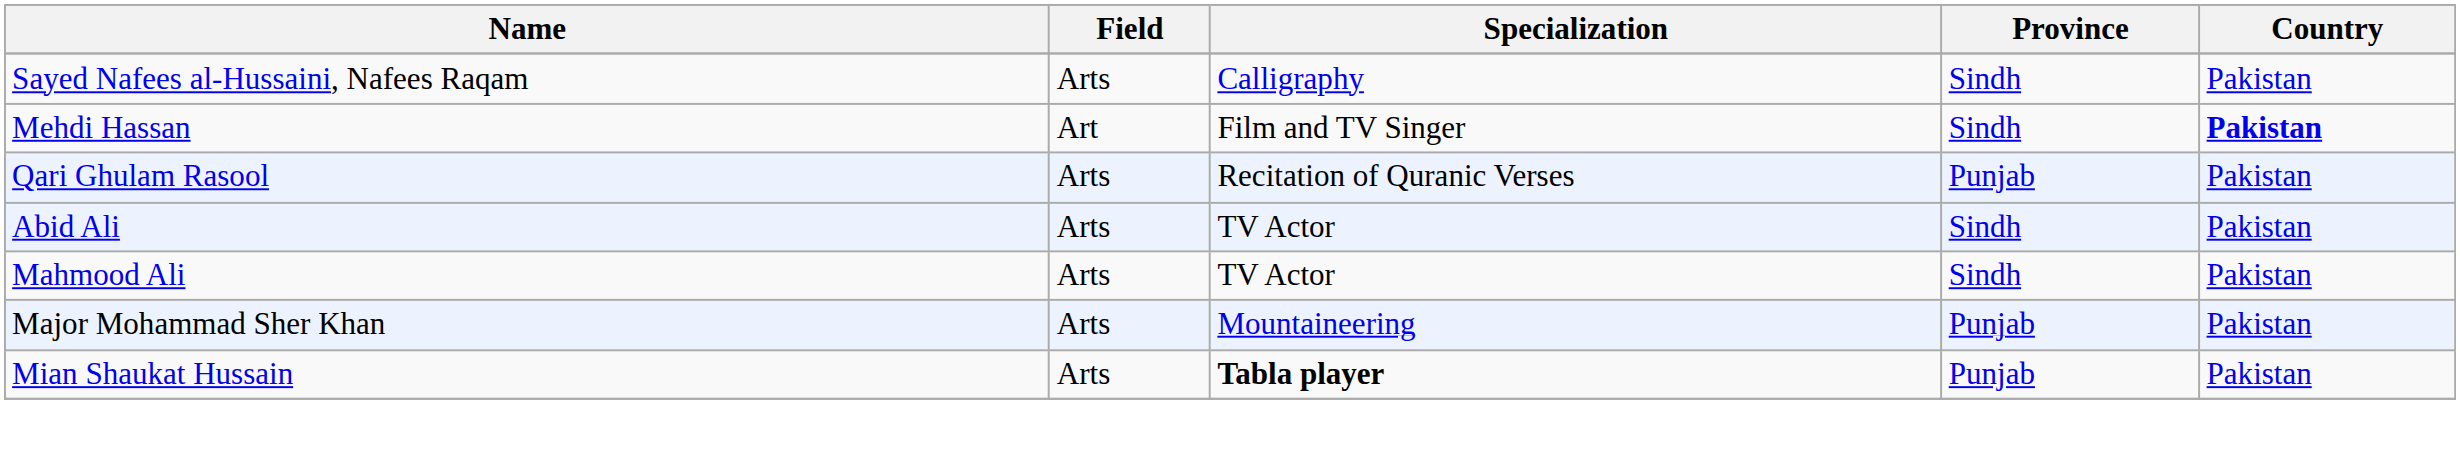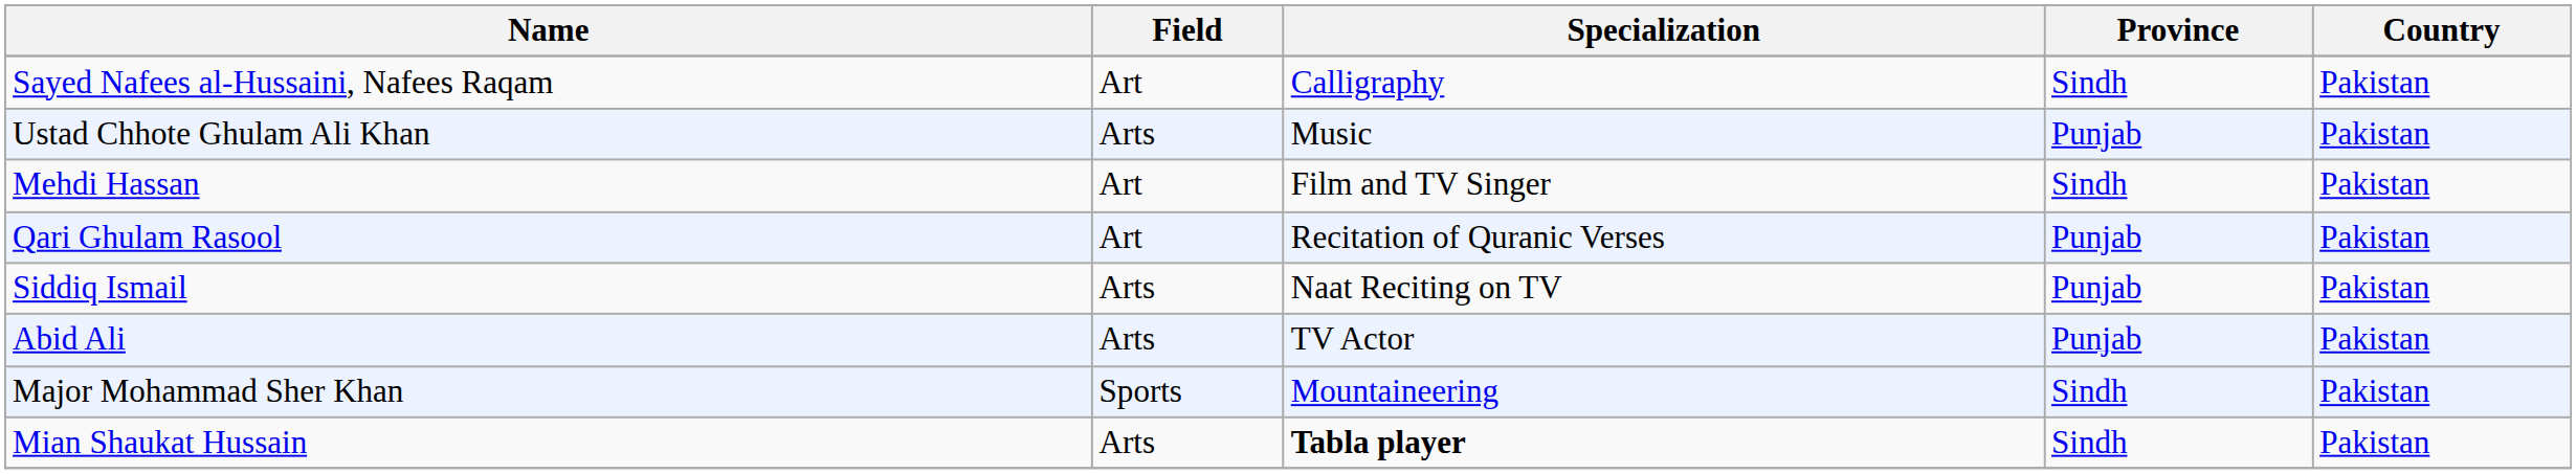Sayed Nafees al-Hussaini, Nafees Raqam | Field: Arts -> Art
+ row: Ustad Chhote Ghulam Ali Khan | Arts | Music | Punjab | Pakistan
Mehdi Hassan | Country: bold -> normal
Qari Ghulam Rasool | Field: Arts -> Art
+ row: Siddiq Ismail | Arts | Naat Reciting on TV | Punjab | Pakistan
Abid Ali | Province: Sindh -> Punjab
- row: Mahmood Ali | Arts | TV Actor | Sindh | Pakistan
Major Mohammad Sher Khan | Field: Arts -> Sports
Major Mohammad Sher Khan | Province: Punjab -> Sindh
Mian Shaukat Hussain | Province: Punjab -> Sindh
